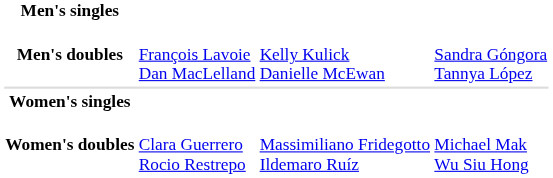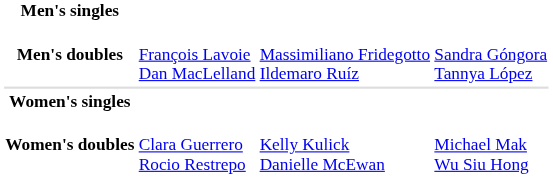Men's doubles | column 3: Kelly Kulick Danielle McEwan -> Massimiliano Fridegotto Ildemaro Ruíz
Women's doubles | column 3: Massimiliano Fridegotto Ildemaro Ruíz -> Kelly Kulick Danielle McEwan
